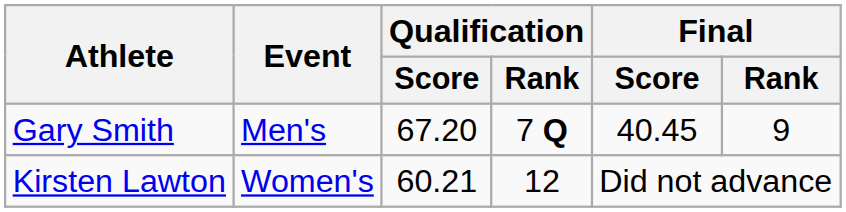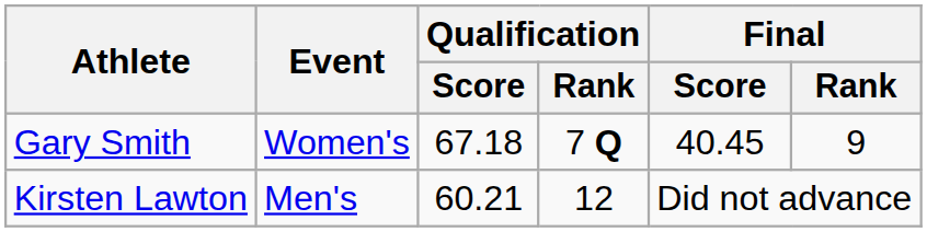Gary Smith | Event: Men's -> Women's
Gary Smith | Qualification / Score: 67.20 -> 67.18
Kirsten Lawton | Event: Women's -> Men's
